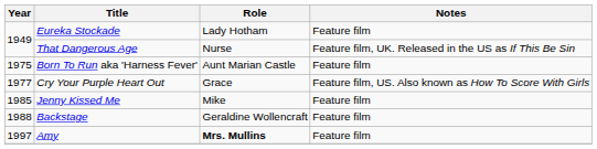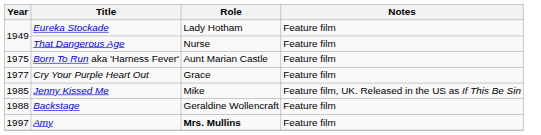That Dangerous Age | Notes: Feature film, UK. Released in the US as If This Be Sin -> Feature film
Cry Your Purple Heart Out | Notes: Feature film, US. Also known as How To Score With Girls -> Feature film
Jenny Kissed Me | Notes: Feature film -> Feature film, UK. Released in the US as If This Be Sin
